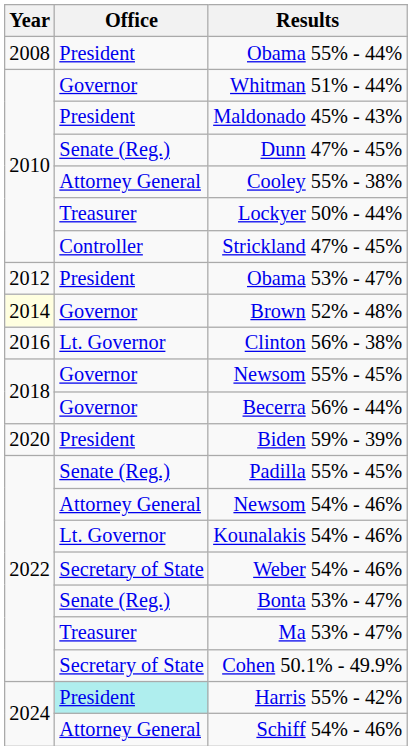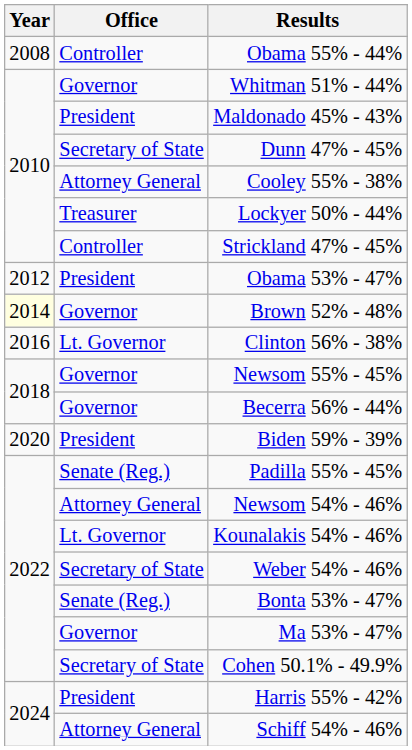Obama 55% - 44% | Office: President -> Controller
Dunn 47% - 45% | Office: Senate (Reg.) -> Secretary of State
Ma 53% - 47% | Office: Treasurer -> Governor
Harris 55% - 42% | Office: paleturquoise background -> no background
